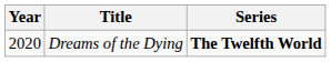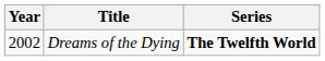Dreams of the Dying | Year: 2020 -> 2002
